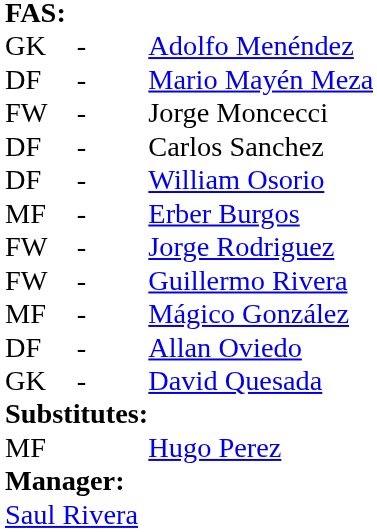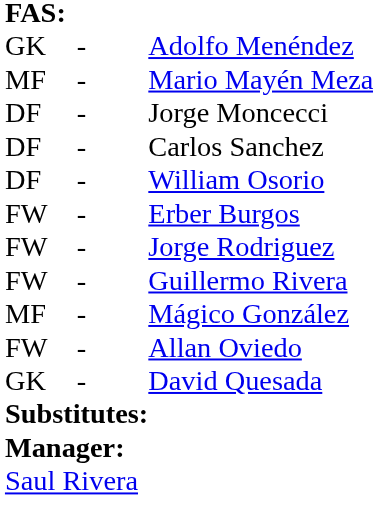Mario Mayén Meza | column 1: DF -> MF
Jorge Moncecci | column 1: FW -> DF
Erber Burgos | column 1: MF -> FW
Allan Oviedo | column 1: DF -> FW
- row: MF | Hugo Perez
